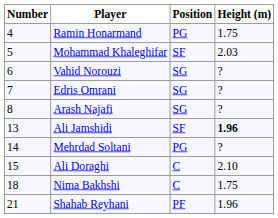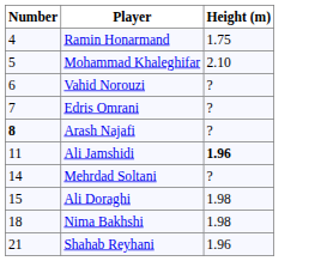- column: Position | PG | SF | SG | SG | SG | SF | PG | C | C | PF
Mohammad Khaleghifar | Height (m): 2.03 -> 2.10
Arash Najafi | Number: normal -> bold
Ali Jamshidi | Number: 13 -> 11
Ali Doraghi | Height (m): 2.10 -> 1.98
Nima Bakhshi | Height (m): 1.75 -> 1.98
